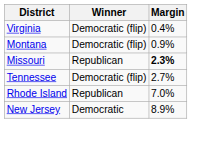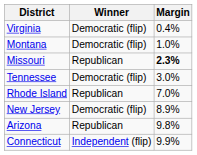Montana | Margin: 0.9% -> 1.0%
Tennessee | Margin: 2.7% -> 3.0%
New Jersey | Winner: Democratic -> Democratic (flip)
+ row: Arizona | Republican | 9.8%
+ row: Connecticut | Independent (flip) | 9.9%
